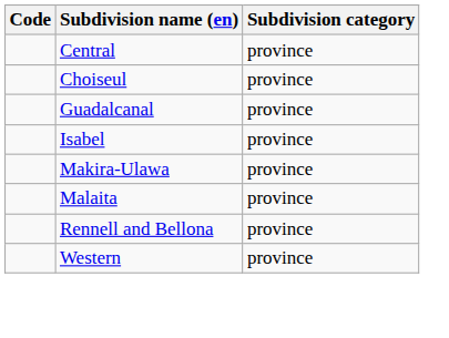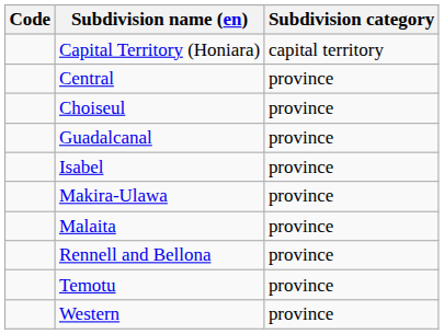+ row: Capital Territory (Honiara) | capital territory
+ row: Temotu | province
